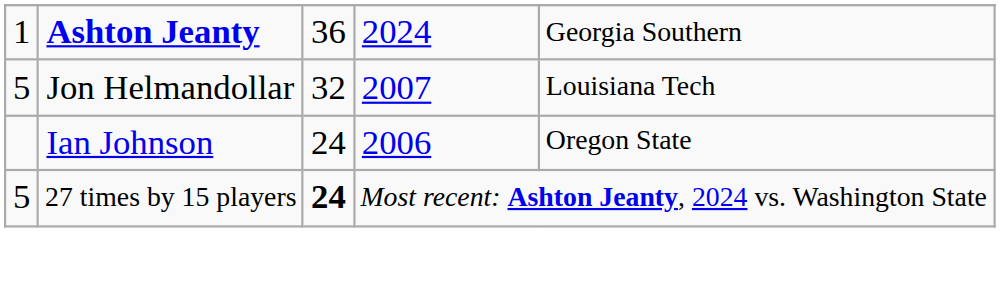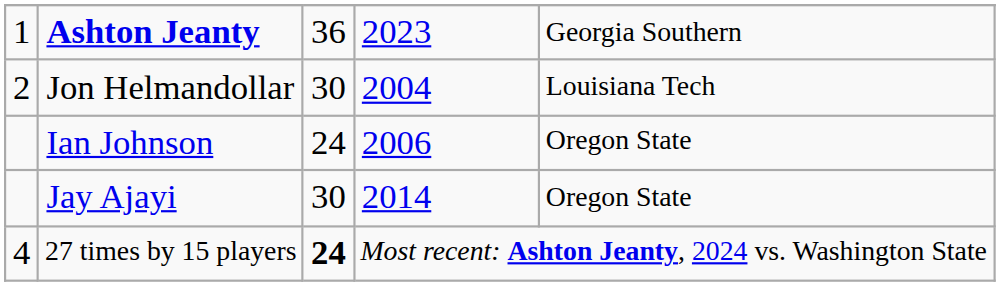Ashton Jeanty | column 4: 2024 -> 2023
Jon Helmandollar | column 1: 5 -> 2
Jon Helmandollar | column 3: 32 -> 30
Jon Helmandollar | column 4: 2007 -> 2004
+ row: Jay Ajayi | 30 | 2014 | Oregon State
27 times by 15 players | column 1: 5 -> 4
